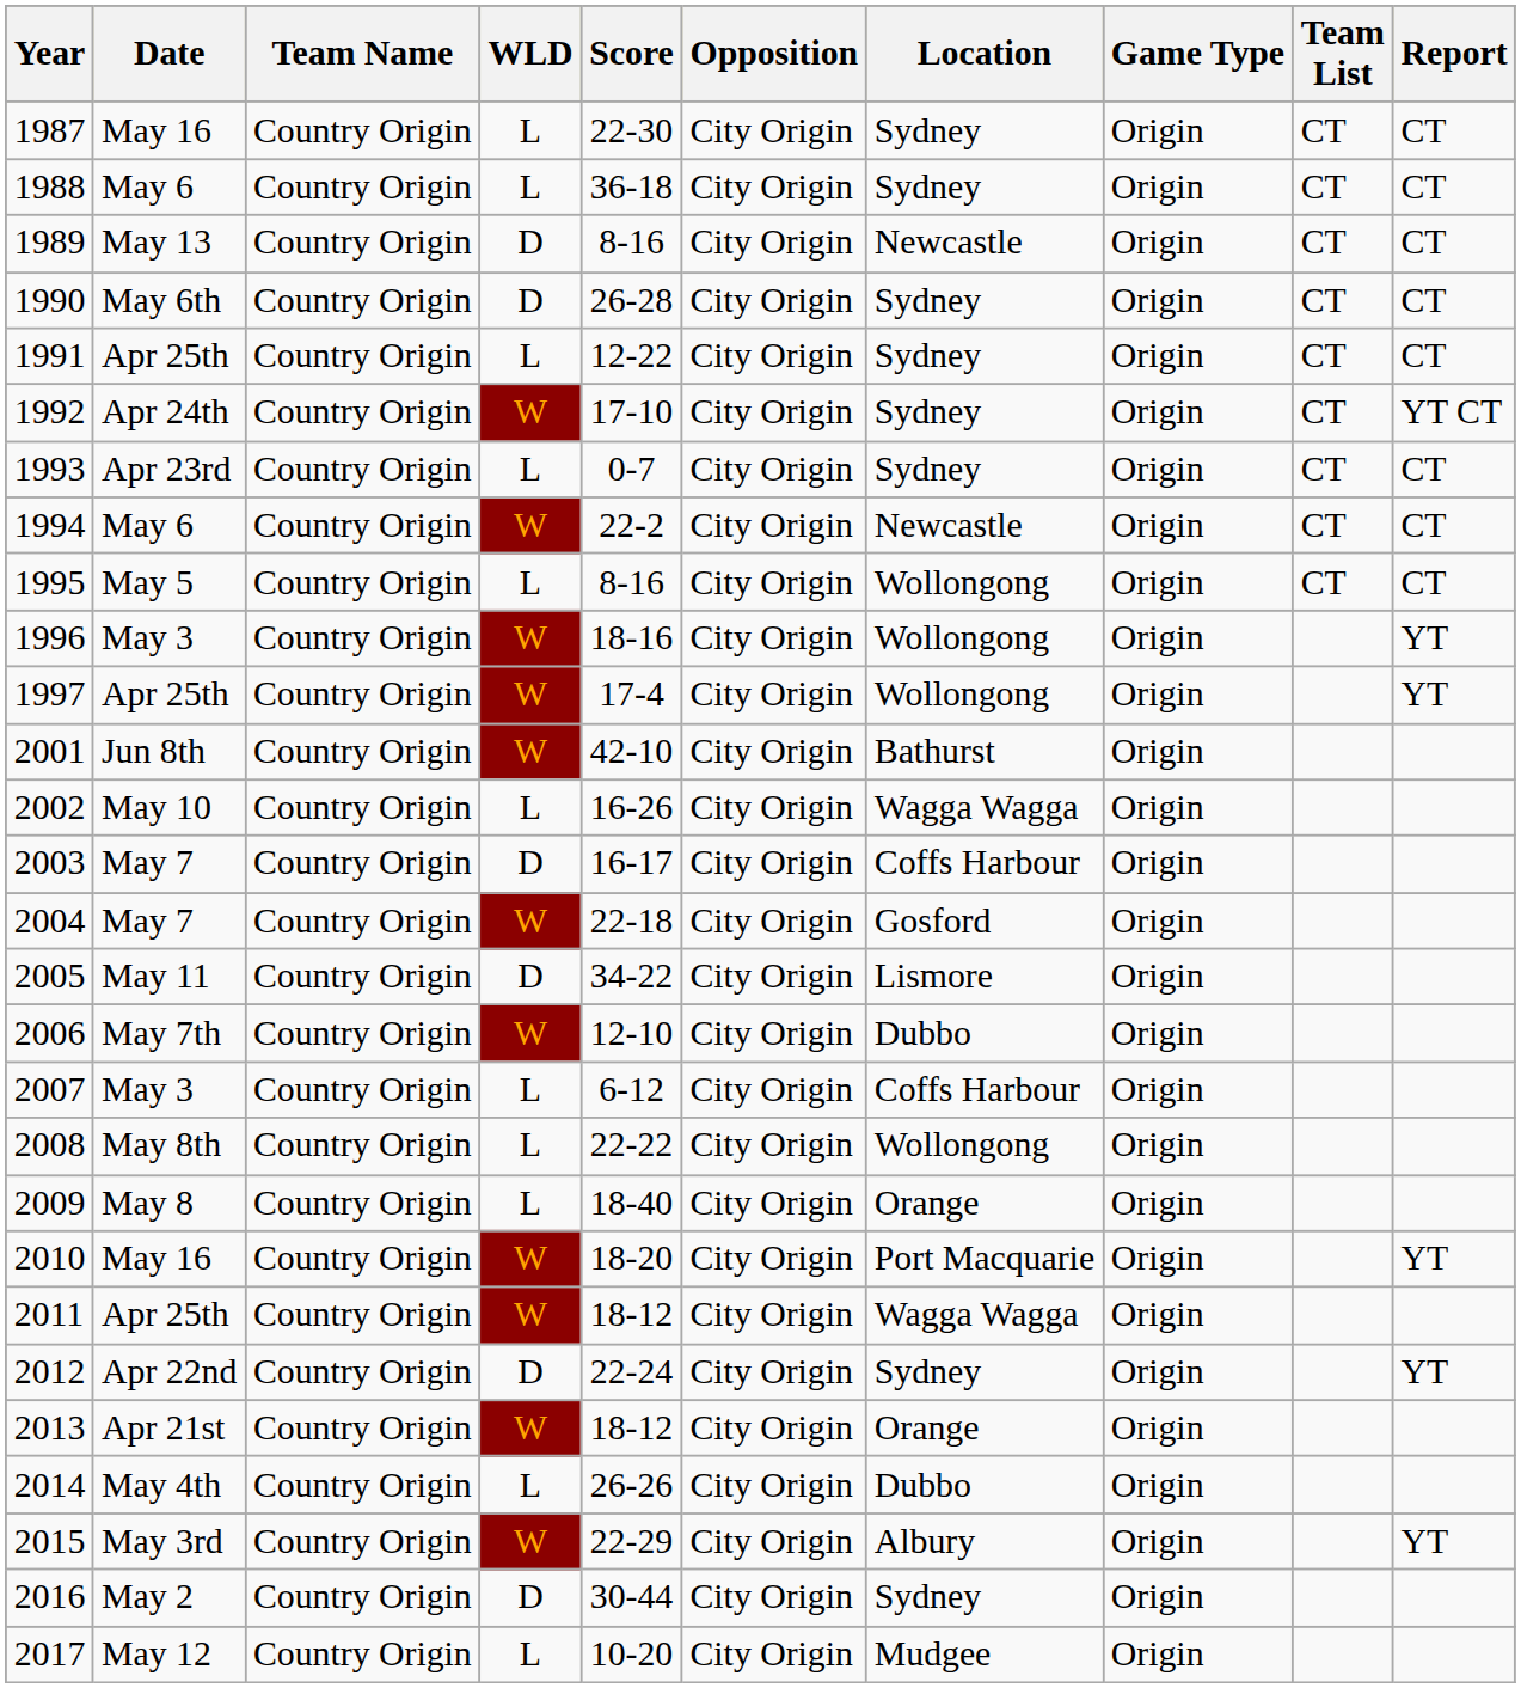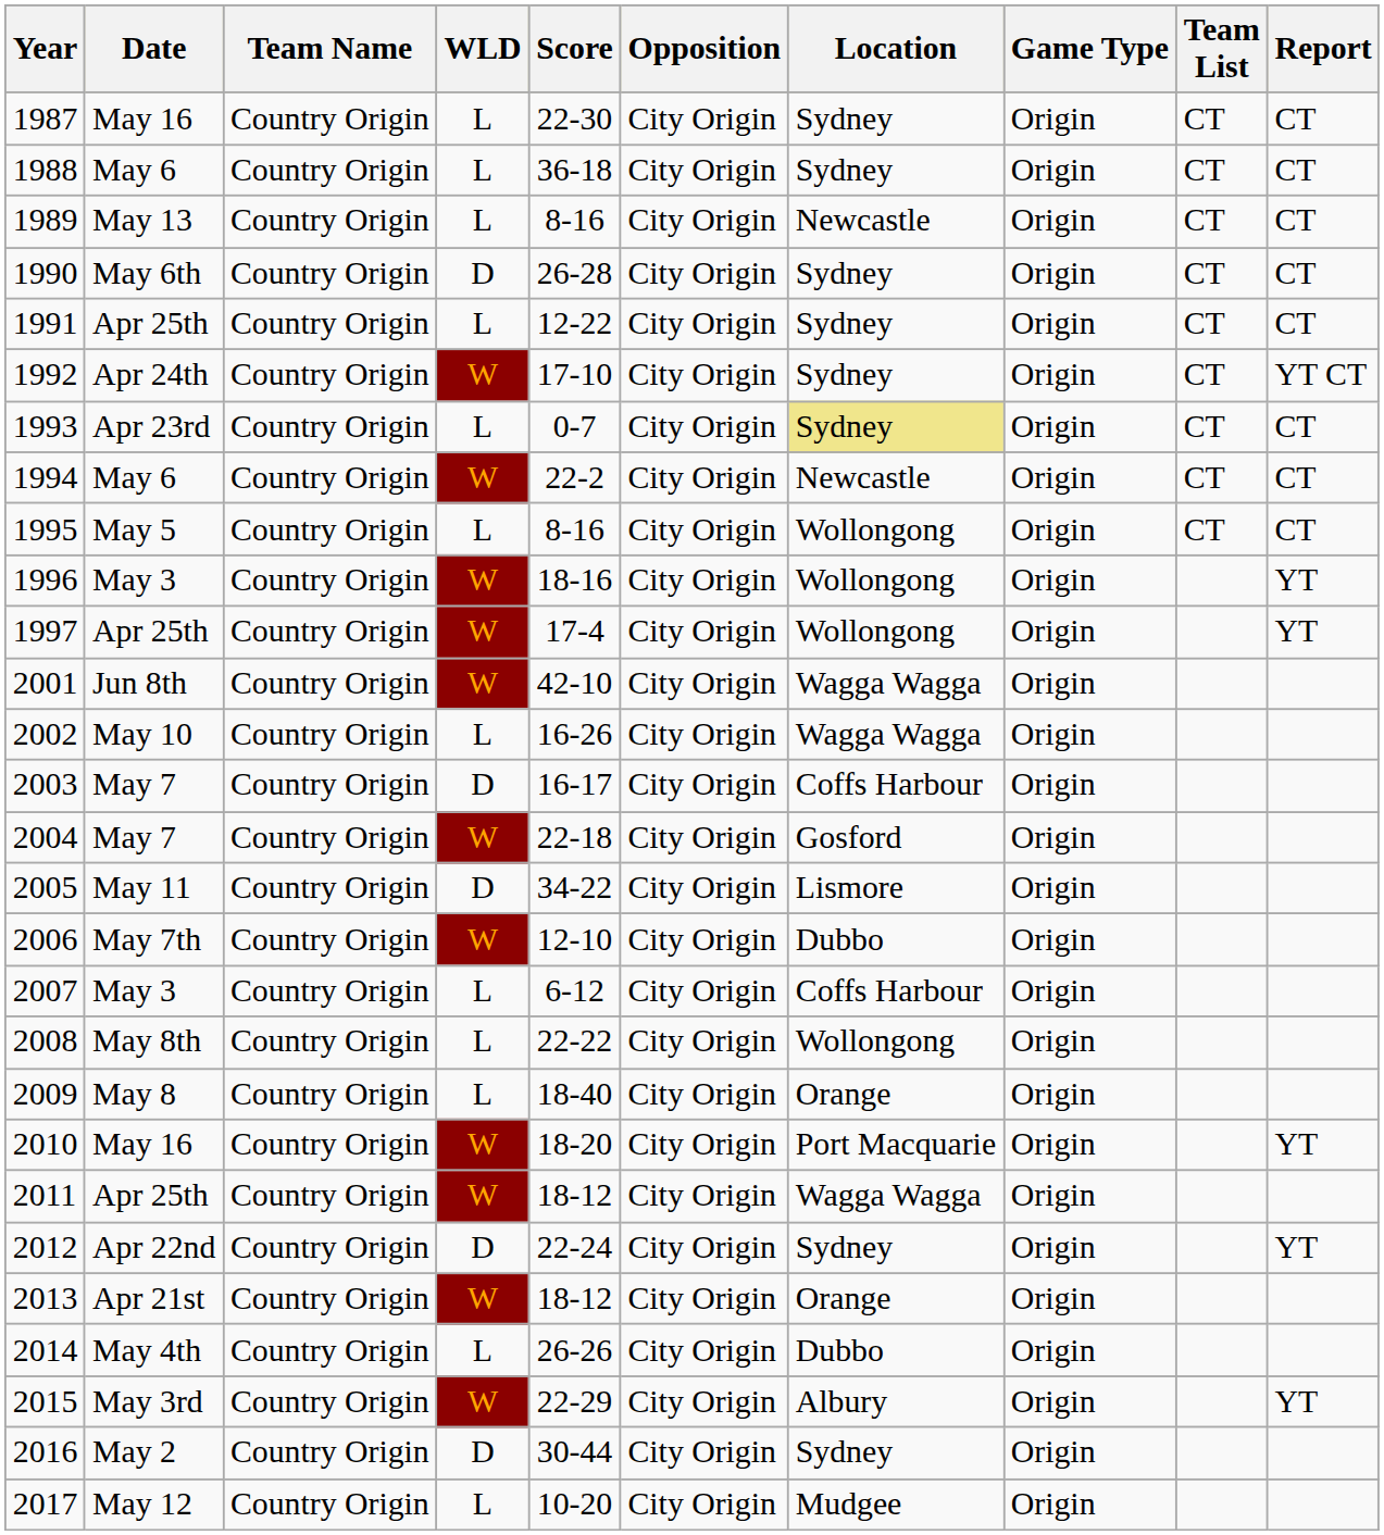1989 | WLD: D -> L
1993 | Location: no background -> khaki background
2001 | Location: Bathurst -> Wagga Wagga
